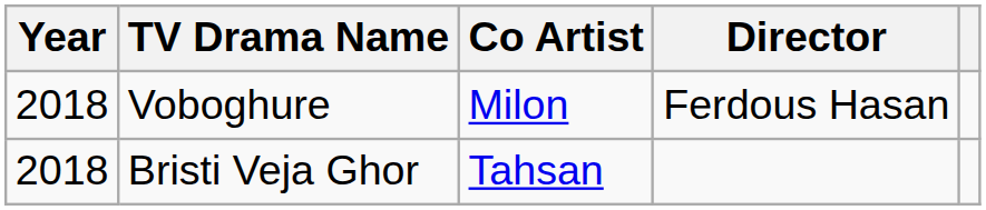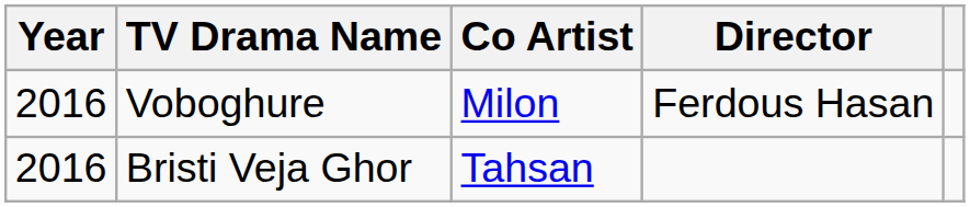Voboghure | Year: 2018 -> 2016
Bristi Veja Ghor | Year: 2018 -> 2016
